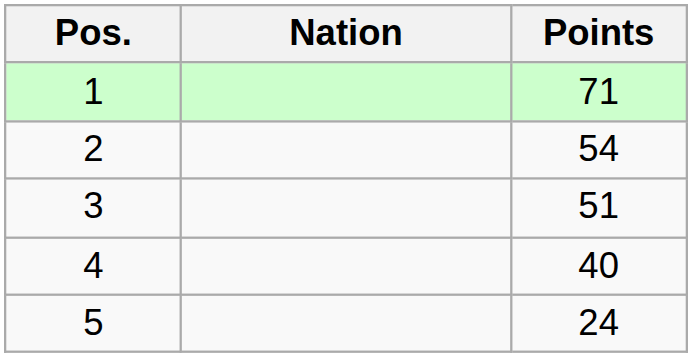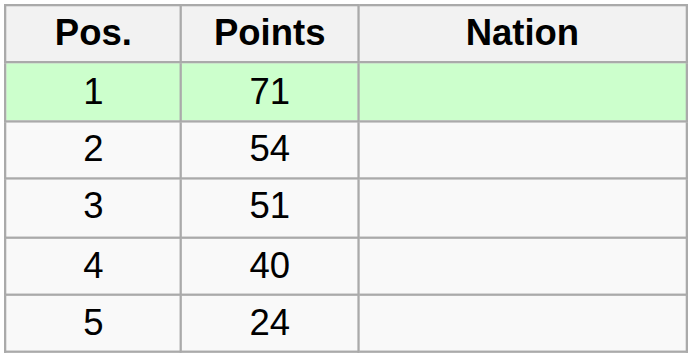columns swapped: Nation <-> Points
